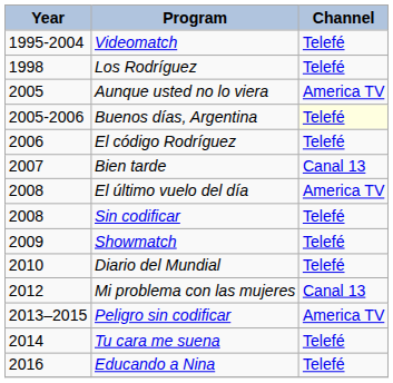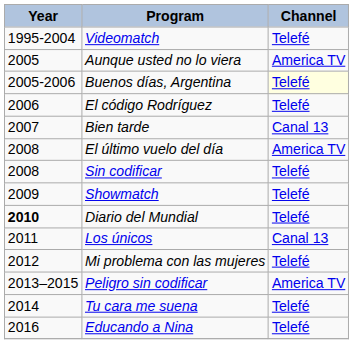- row: 1998 | Los Rodríguez | Telefé
Diario del Mundial | Year: normal -> bold
+ row: 2011 | Los únicos | Canal 13
Mi problema con las mujeres | Channel: Canal 13 -> Telefé
